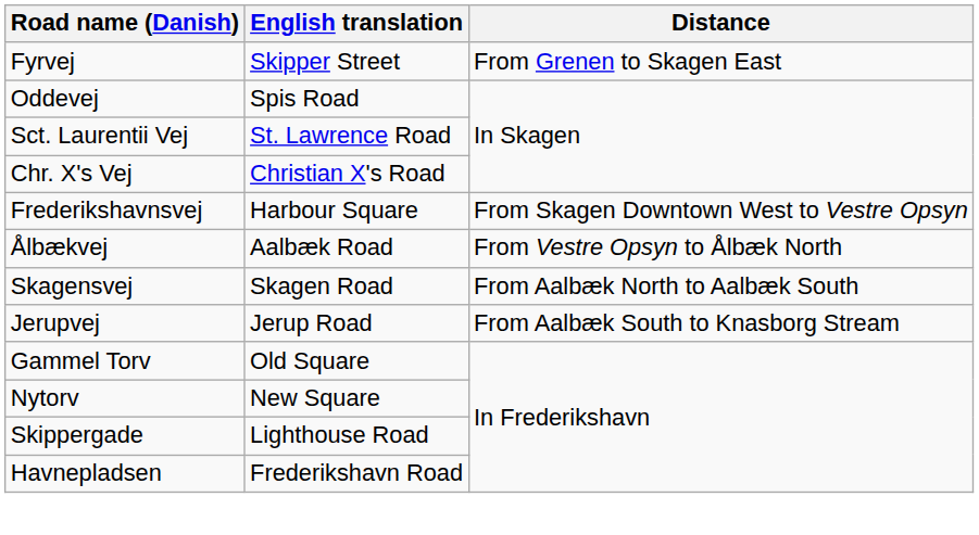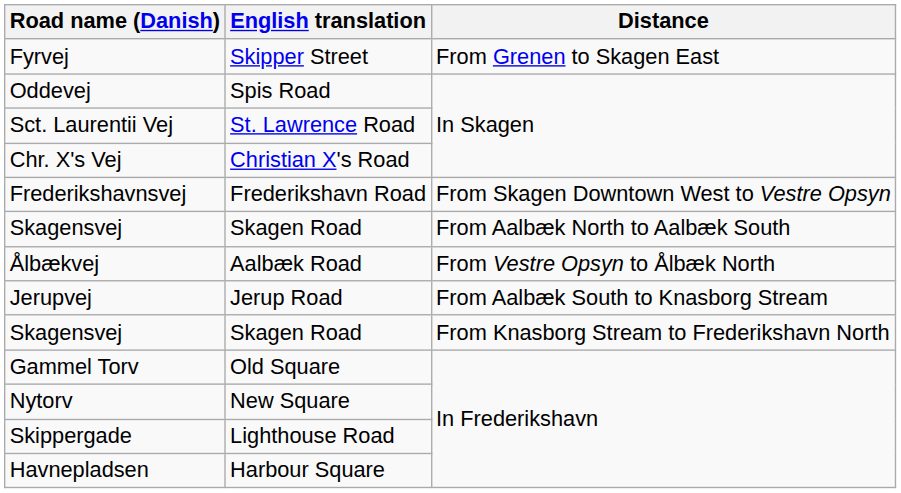Frederikshavnsvej | English translation: Harbour Square -> Frederikshavn Road
rows swapped: Ålbækvej <-> Skagensvej / From Aalbæk North to Aalbæk South
+ row: Skagensvej | Skagen Road | From Knasborg Stream to Frederikshavn North
Havnepladsen | English translation: Frederikshavn Road -> Harbour Square
